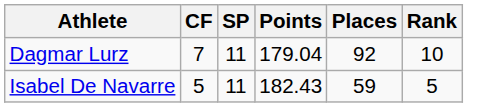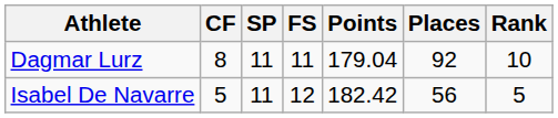+ column: FS | 11 | 12
Dagmar Lurz | CF: 7 -> 8
Isabel De Navarre | Points: 182.43 -> 182.42
Isabel De Navarre | Places: 59 -> 56
